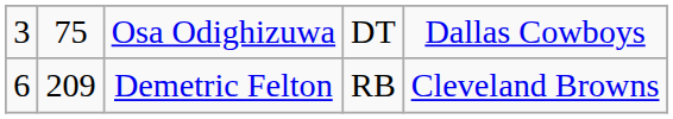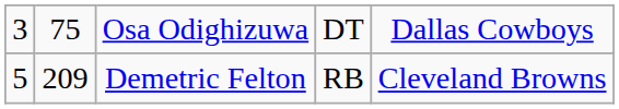Demetric Felton | column 1: 6 -> 5
